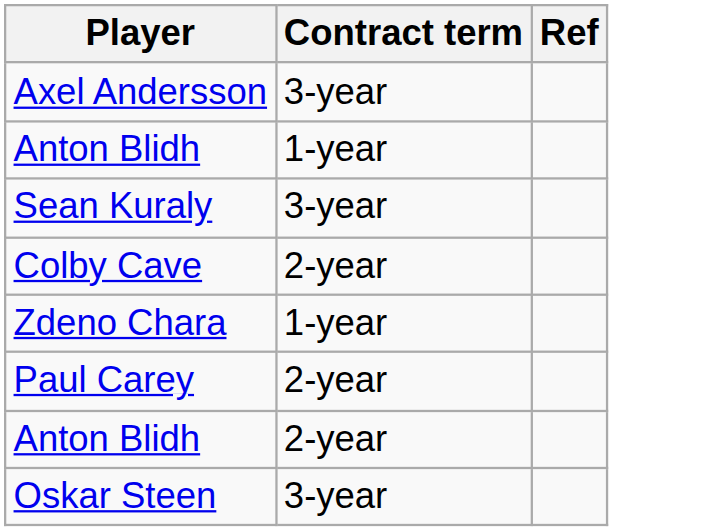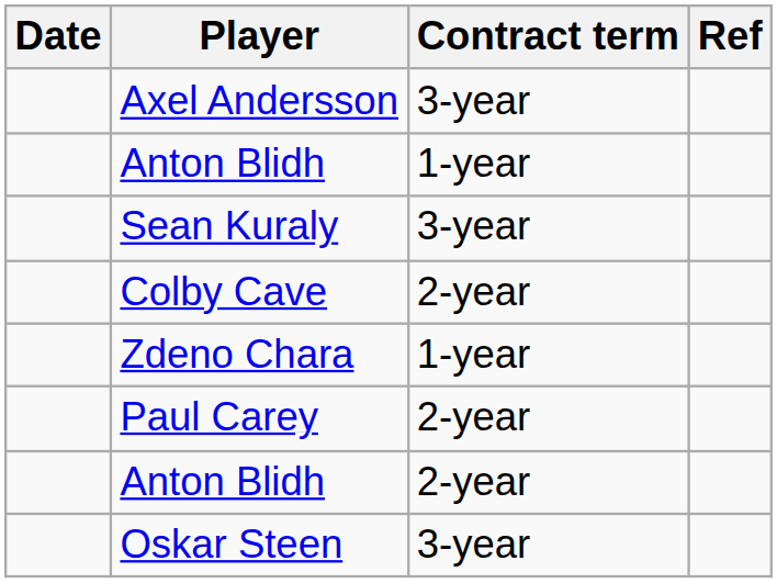+ column: Date
